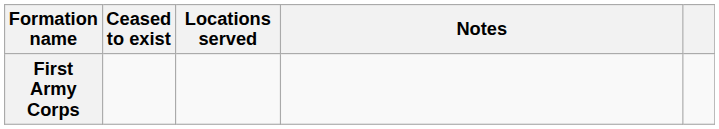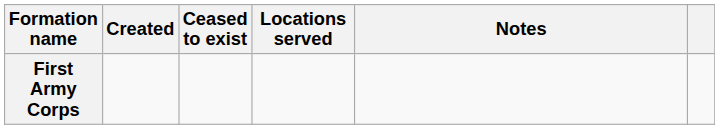+ column: Created
